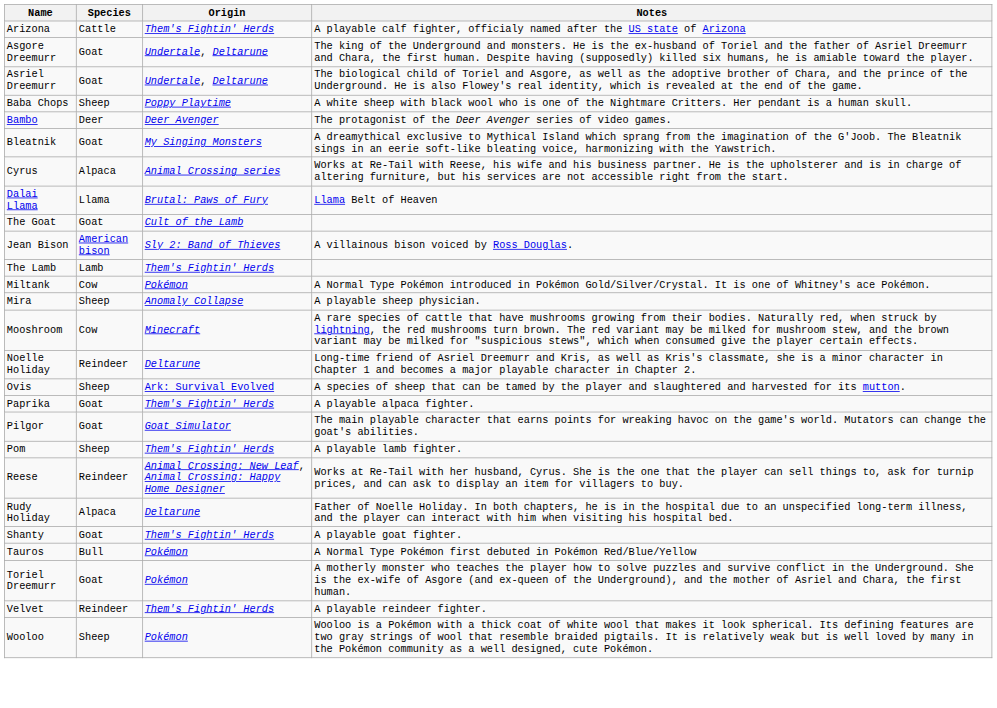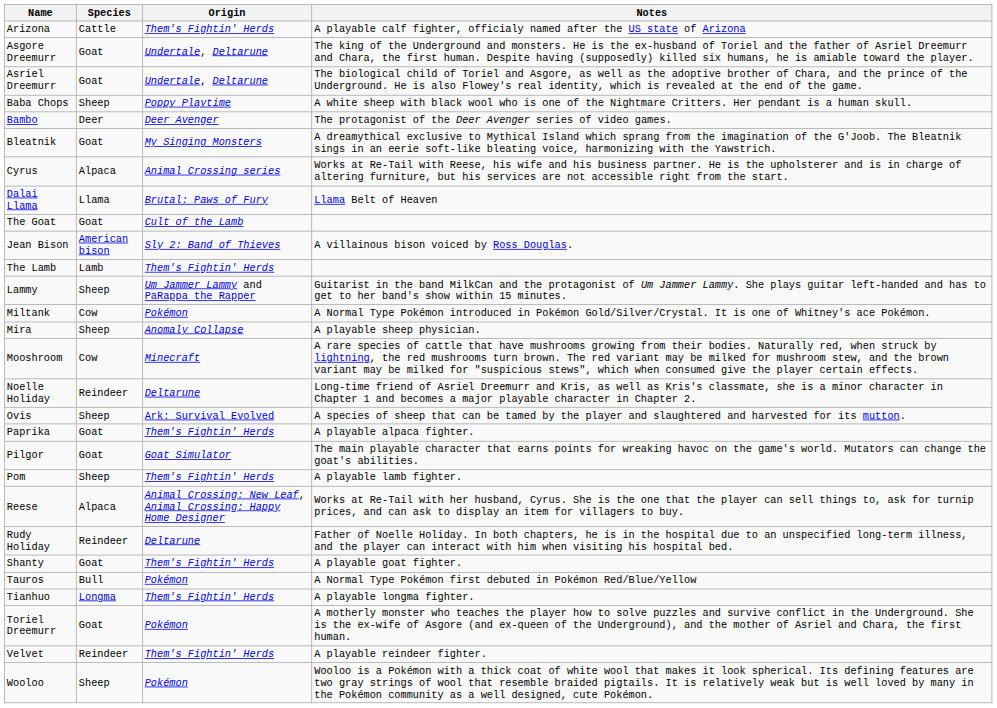+ row: Lammy | Sheep | Um Jammer Lammy and PaRappa the Rapper | Guitarist in the band MilkCan and the protagonist of Um Jammer Lammy. She plays guitar left-handed and has to get to her band's show within 15 minutes.
Reese | Species: Reindeer -> Alpaca
Rudy Holiday | Species: Alpaca -> Reindeer
+ row: Tianhuo | Longma | Them's Fightin' Herds | A playable longma fighter.
